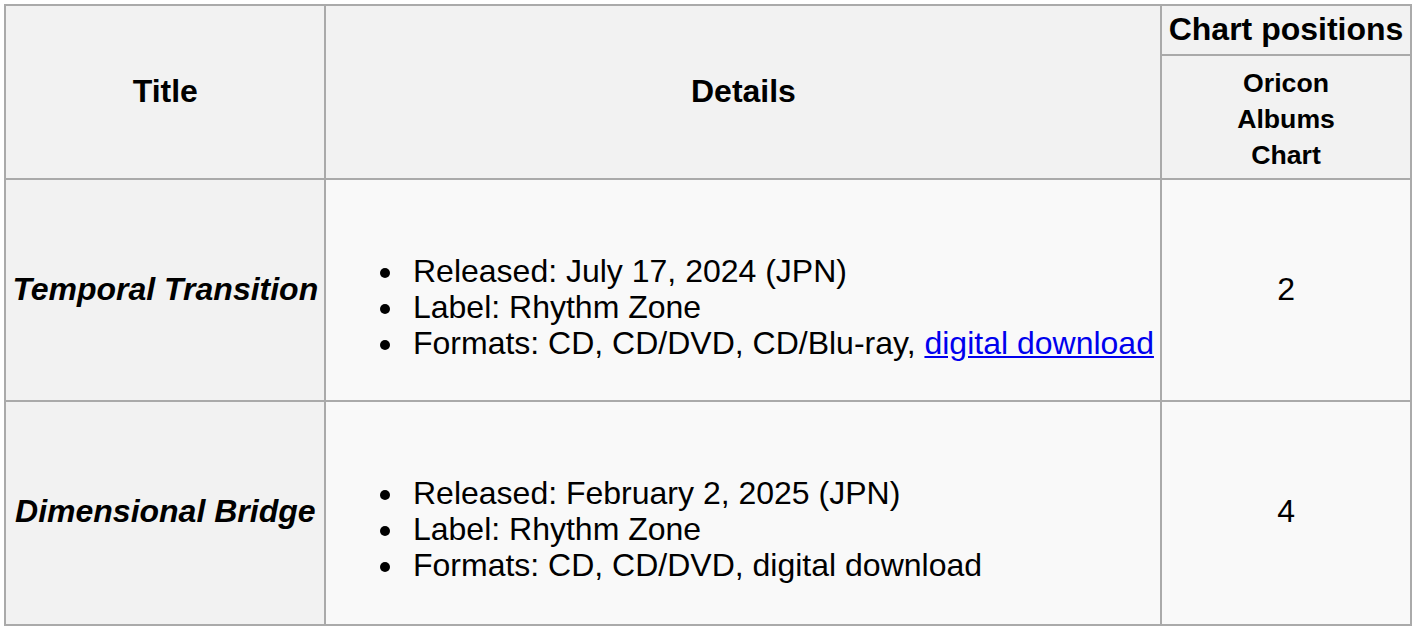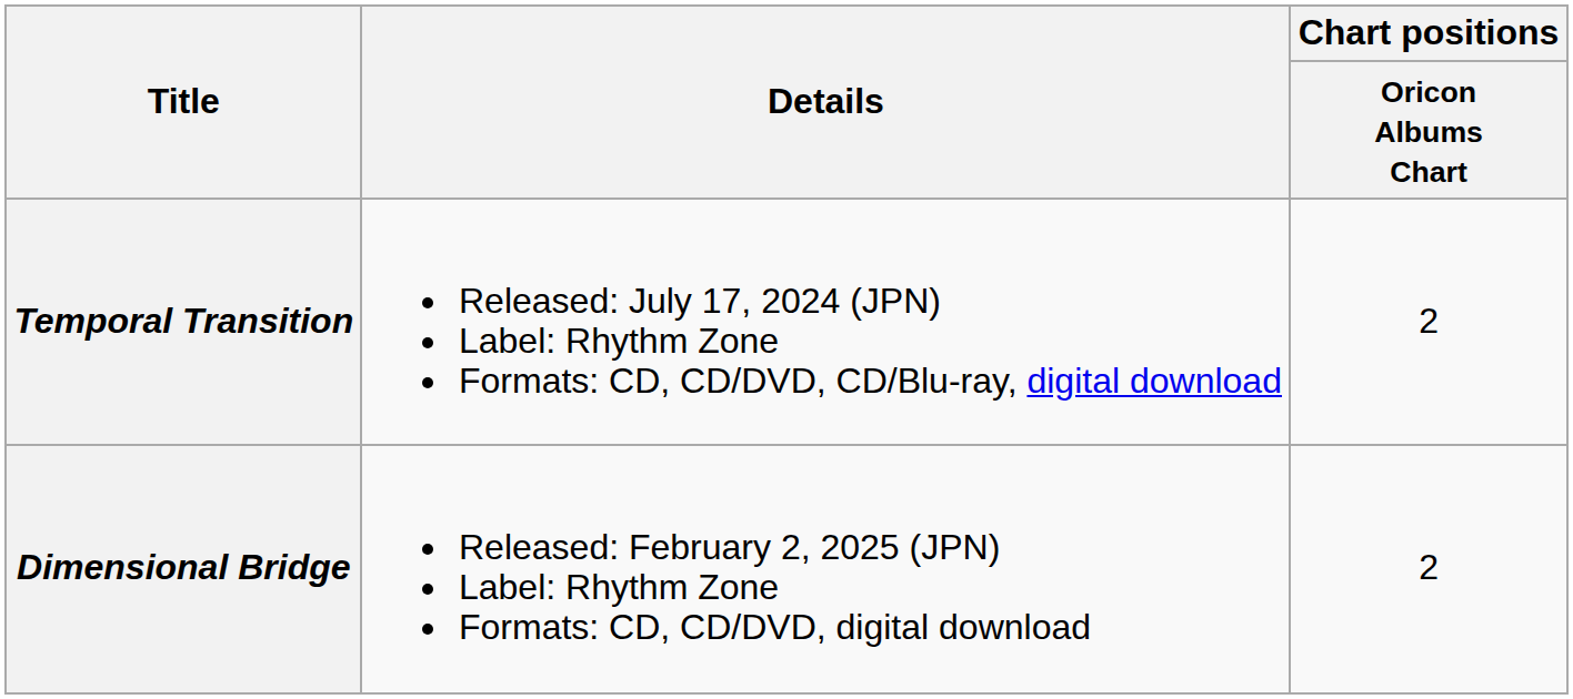Dimensional Bridge | Chart positions / Oricon Albums Chart: 4 -> 2
